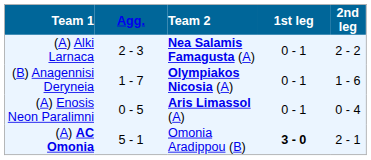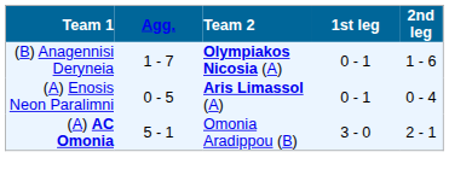- row: (A) Alki Larnaca | 2 - 3 | Nea Salamis Famagusta (A) | 0 - 1 | 2 - 2
(A) AC Omonia | 1st leg: bold -> normal
